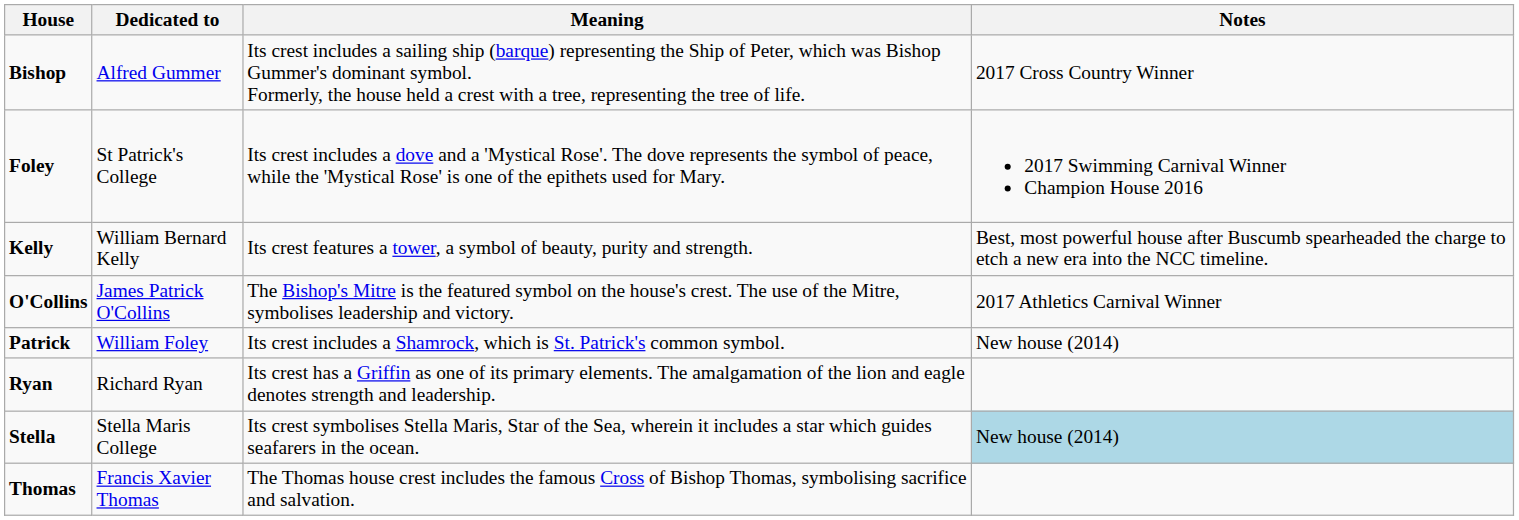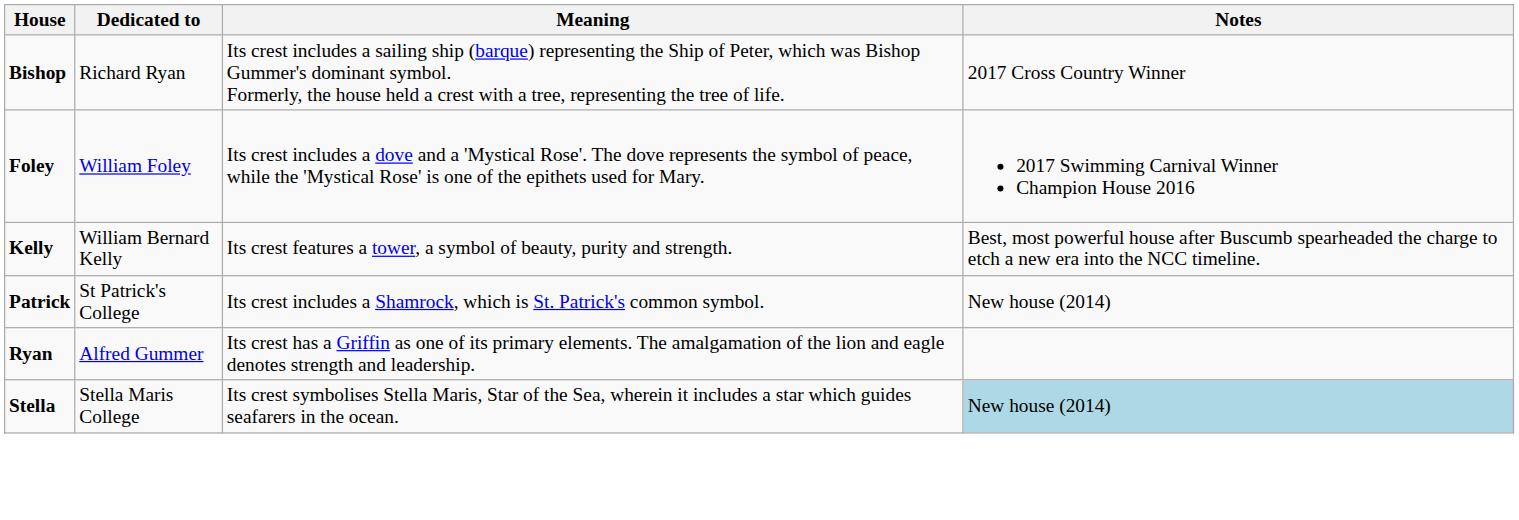Bishop | Dedicated to: Alfred Gummer -> Richard Ryan
Foley | Dedicated to: St Patrick's College -> William Foley
- row: O'Collins | James Patrick O'Collins | The Bishop's Mitre is the featured symbol on the house's crest. The use of the Mitre, symbolises leadership and victory. | 2017 Athletics Carnival Winner
Patrick | Dedicated to: William Foley -> St Patrick's College
Ryan | Dedicated to: Richard Ryan -> Alfred Gummer
- row: Thomas | Francis Xavier Thomas | The Thomas house crest includes the famous Cross of Bishop Thomas, symbolising sacrifice and salvation.
